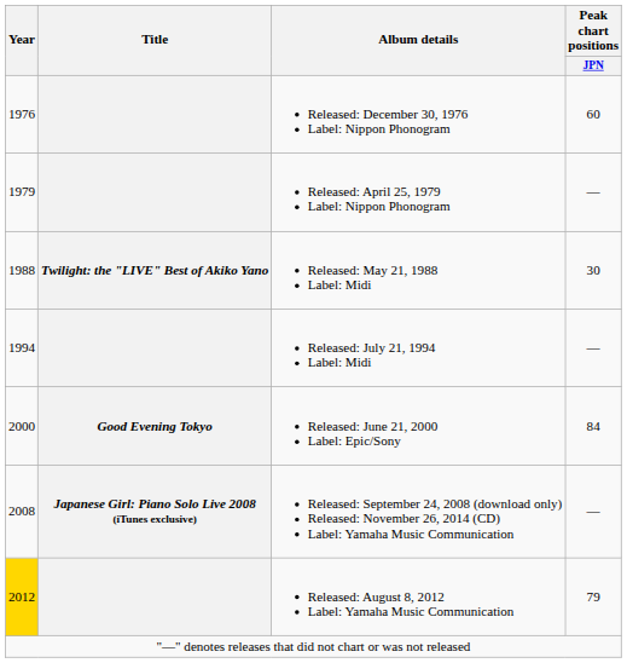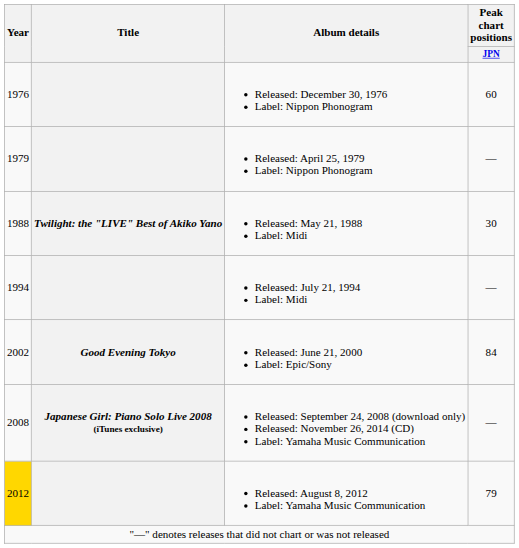Released: June 21, 2000 Label: Epic/Sony | Year: 2000 -> 2002
